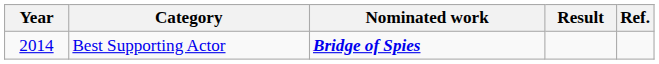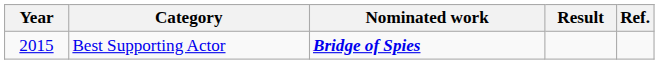Best Supporting Actor | Year: 2014 -> 2015
